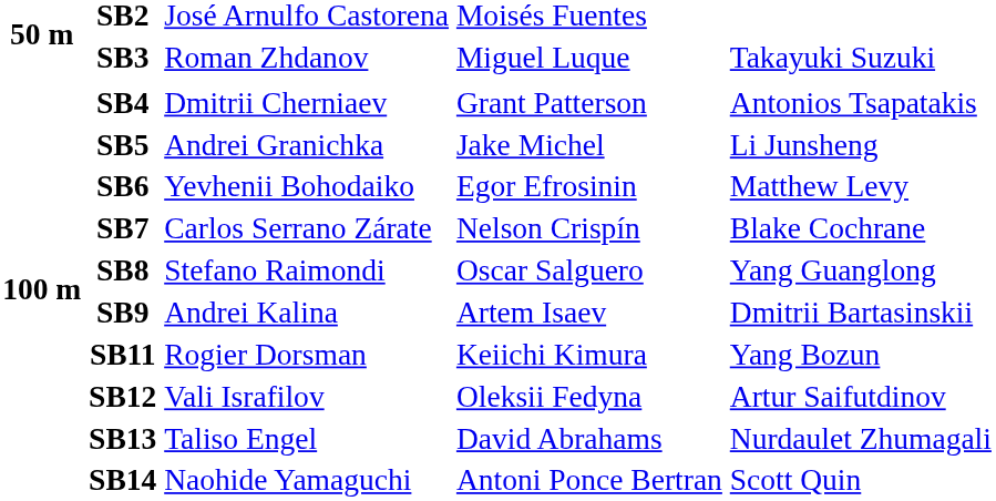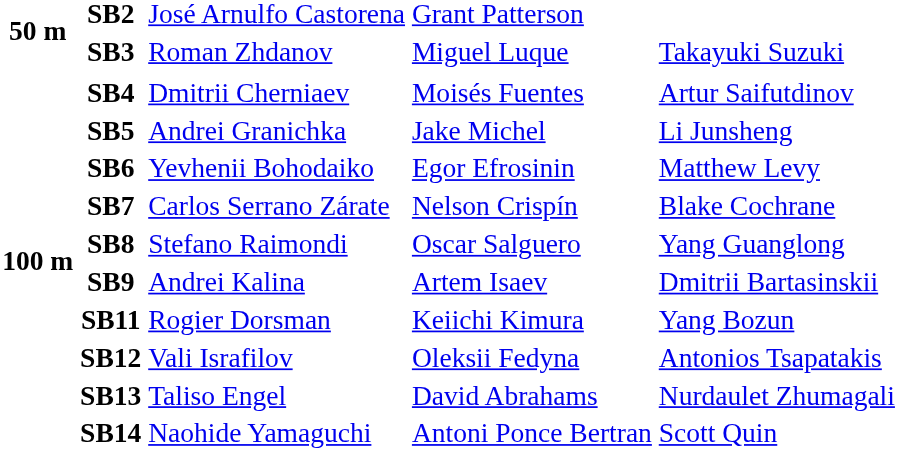SB2 | column 4: Moisés Fuentes -> Grant Patterson
SB4 | column 4: Grant Patterson -> Moisés Fuentes
SB4 | column 5: Antonios Tsapatakis -> Artur Saifutdinov
SB12 | column 5: Artur Saifutdinov -> Antonios Tsapatakis
